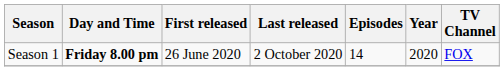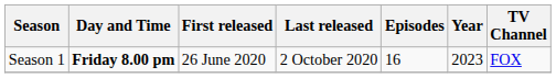Season 1 | Episodes: 14 -> 16
Season 1 | Year: 2020 -> 2023
